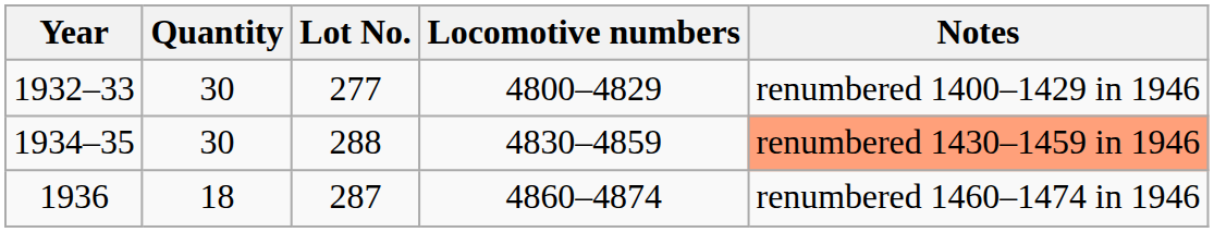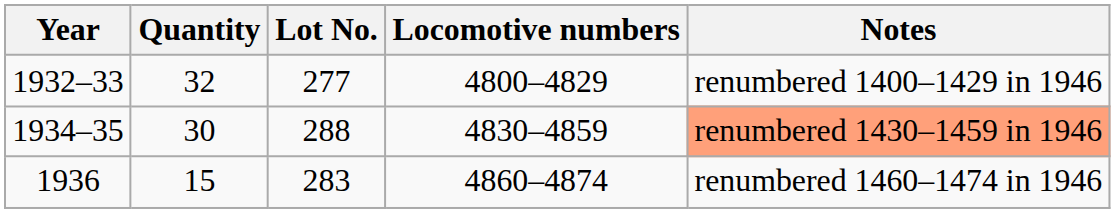1932–33 | Quantity: 30 -> 32
1936 | Quantity: 18 -> 15
1936 | Lot No.: 287 -> 283
